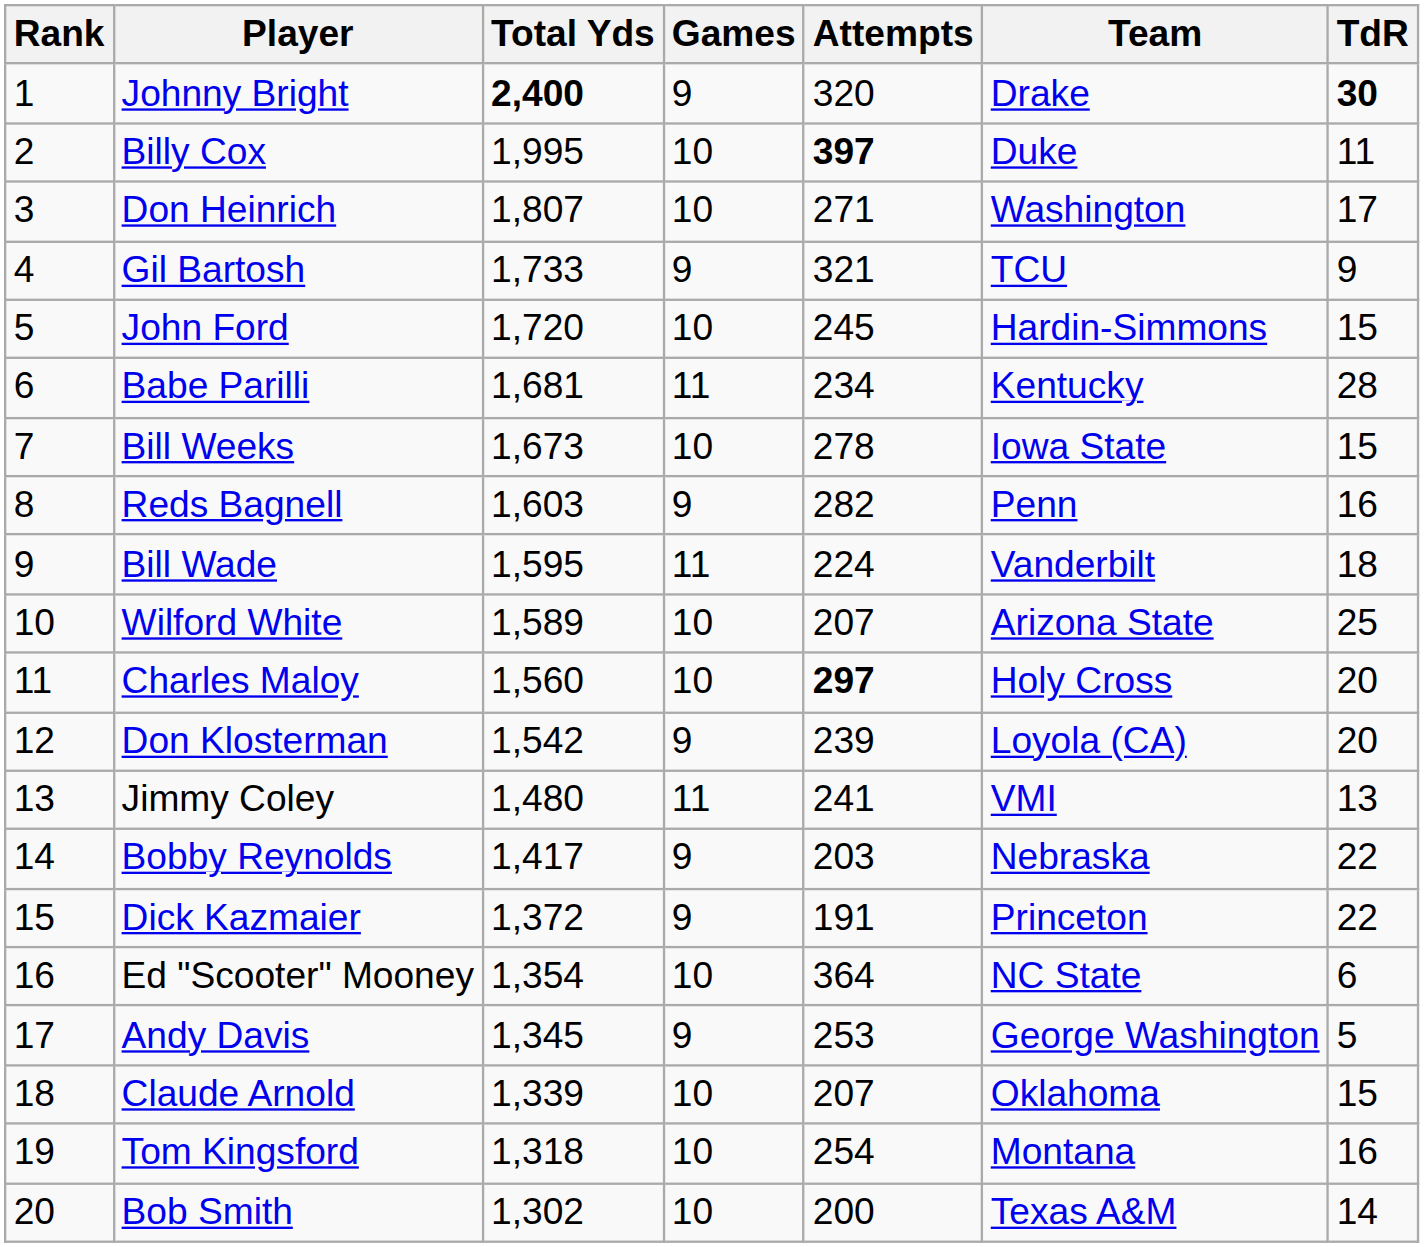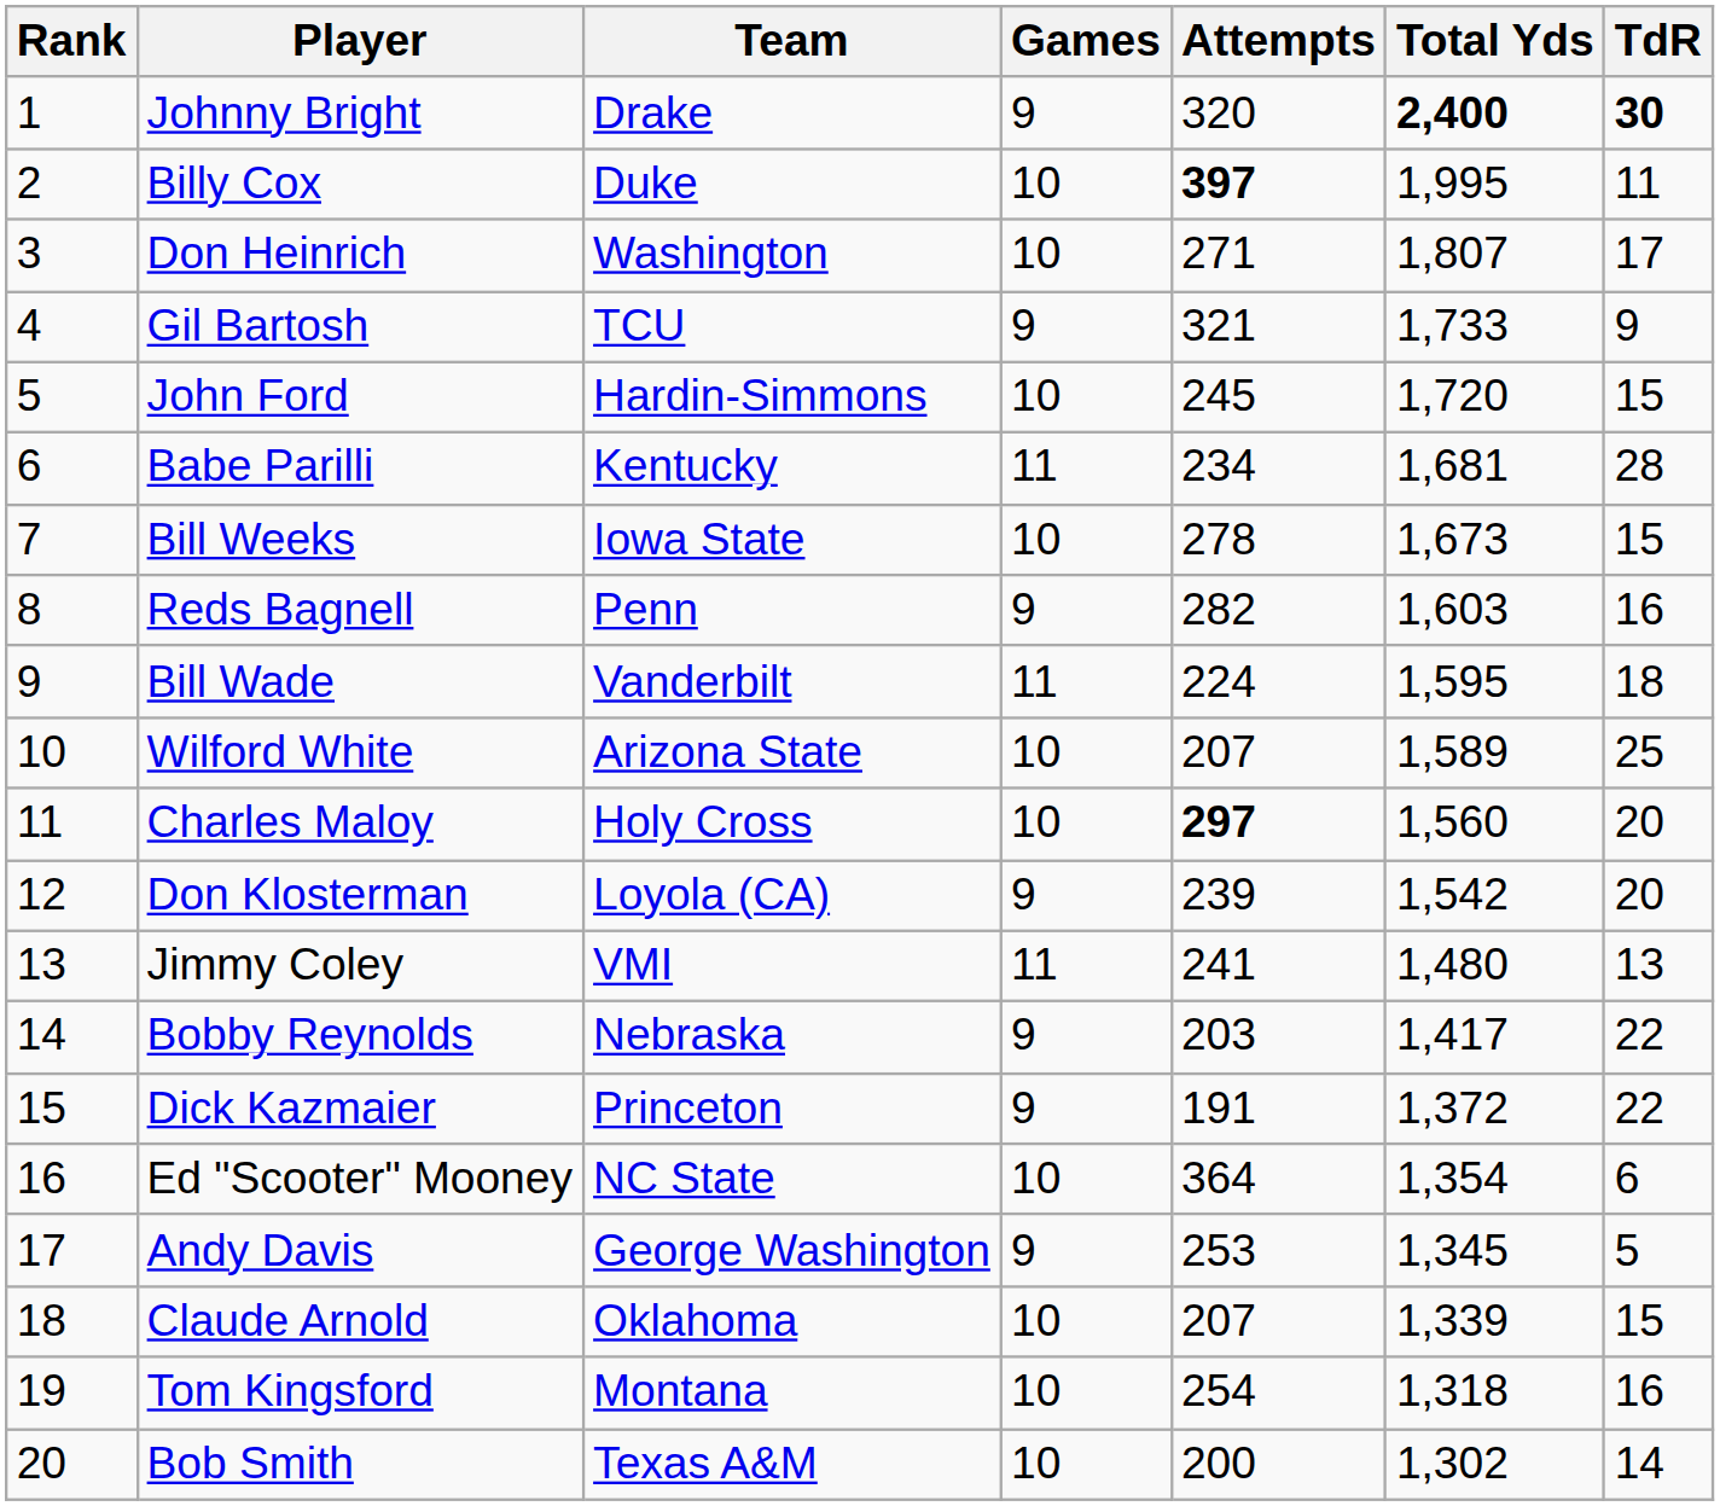columns swapped: Team <-> Total Yds
